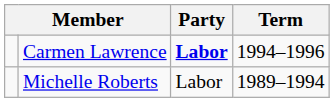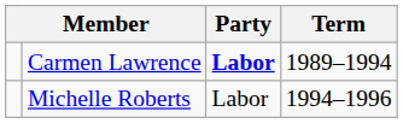Carmen Lawrence | Term: 1994–1996 -> 1989–1994
Michelle Roberts | Term: 1989–1994 -> 1994–1996
